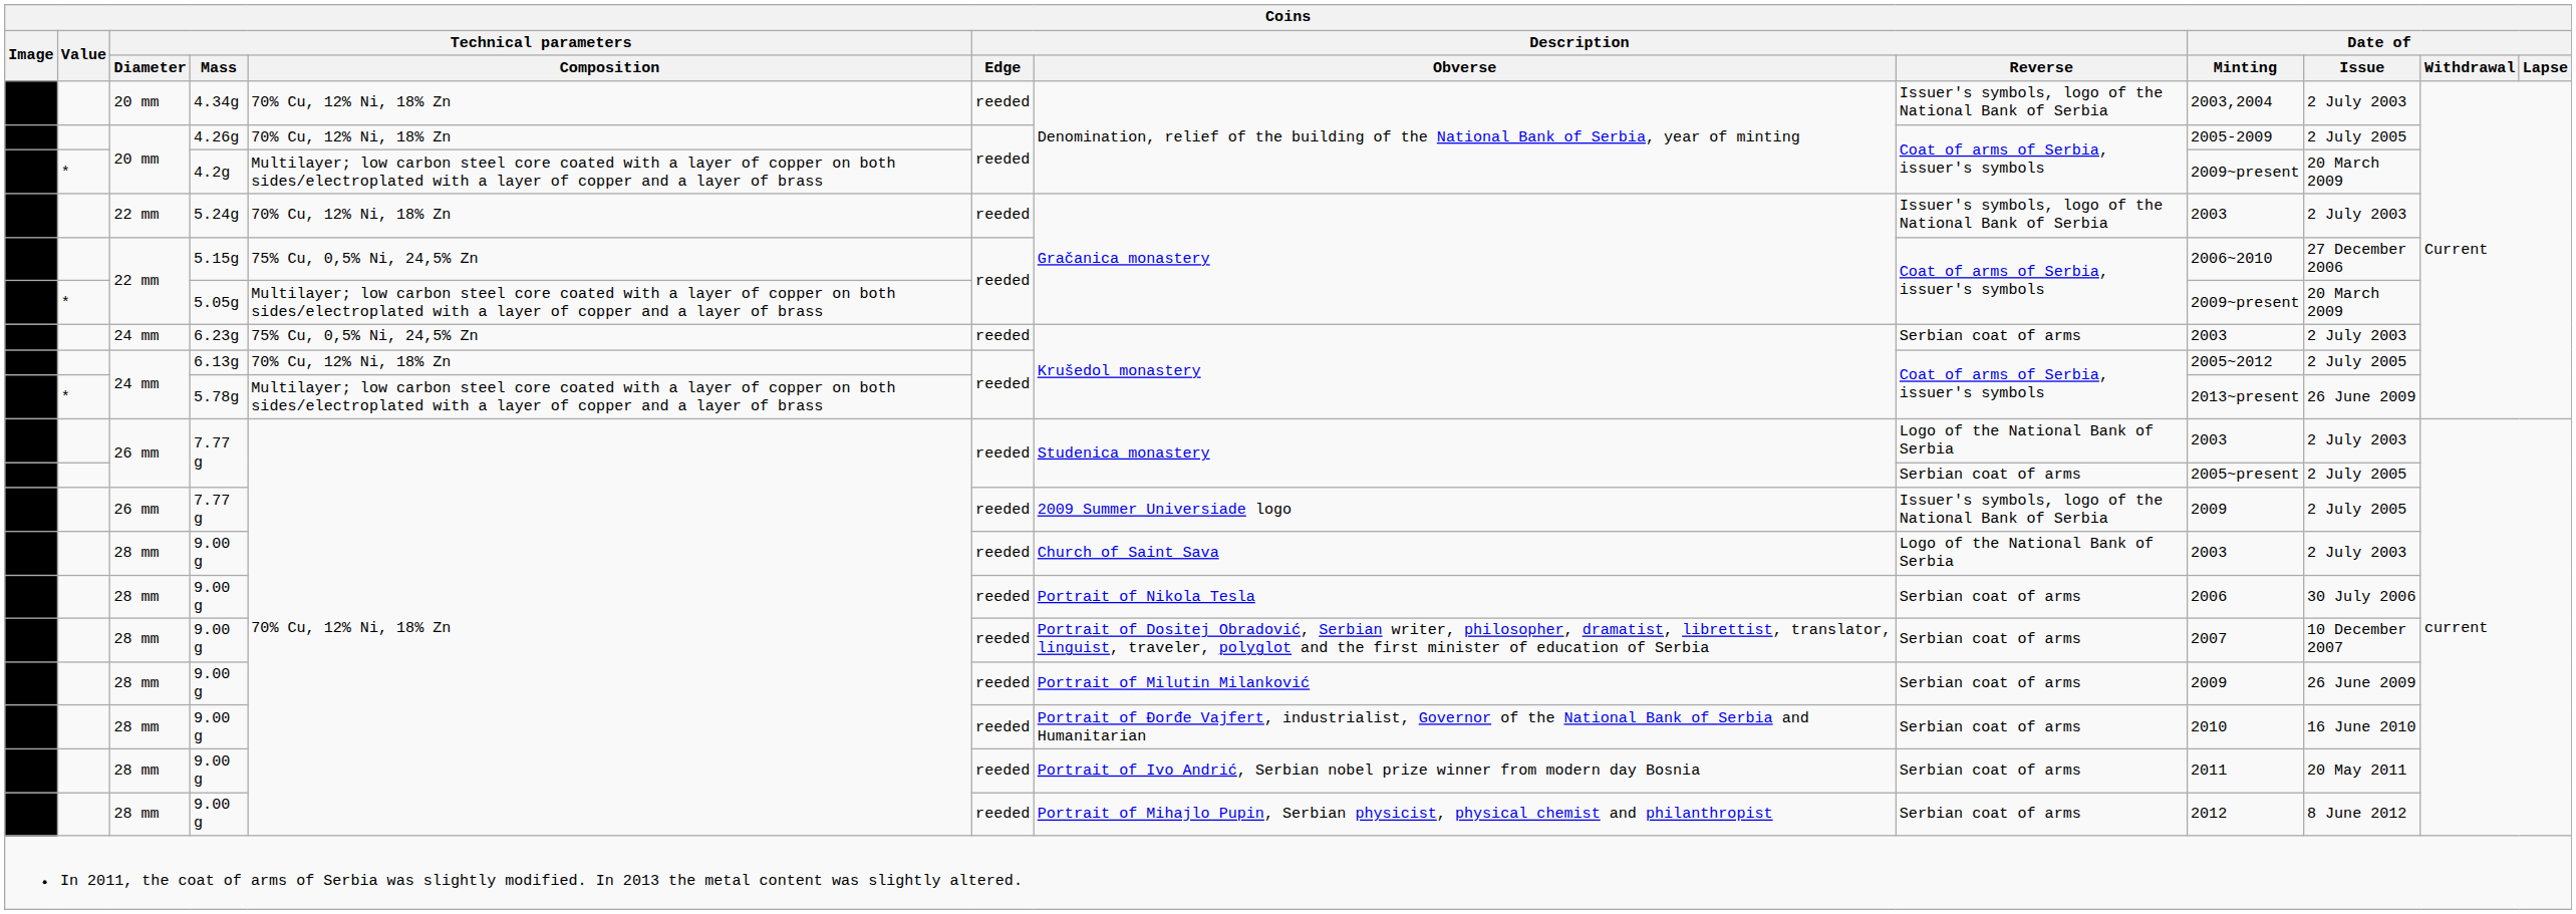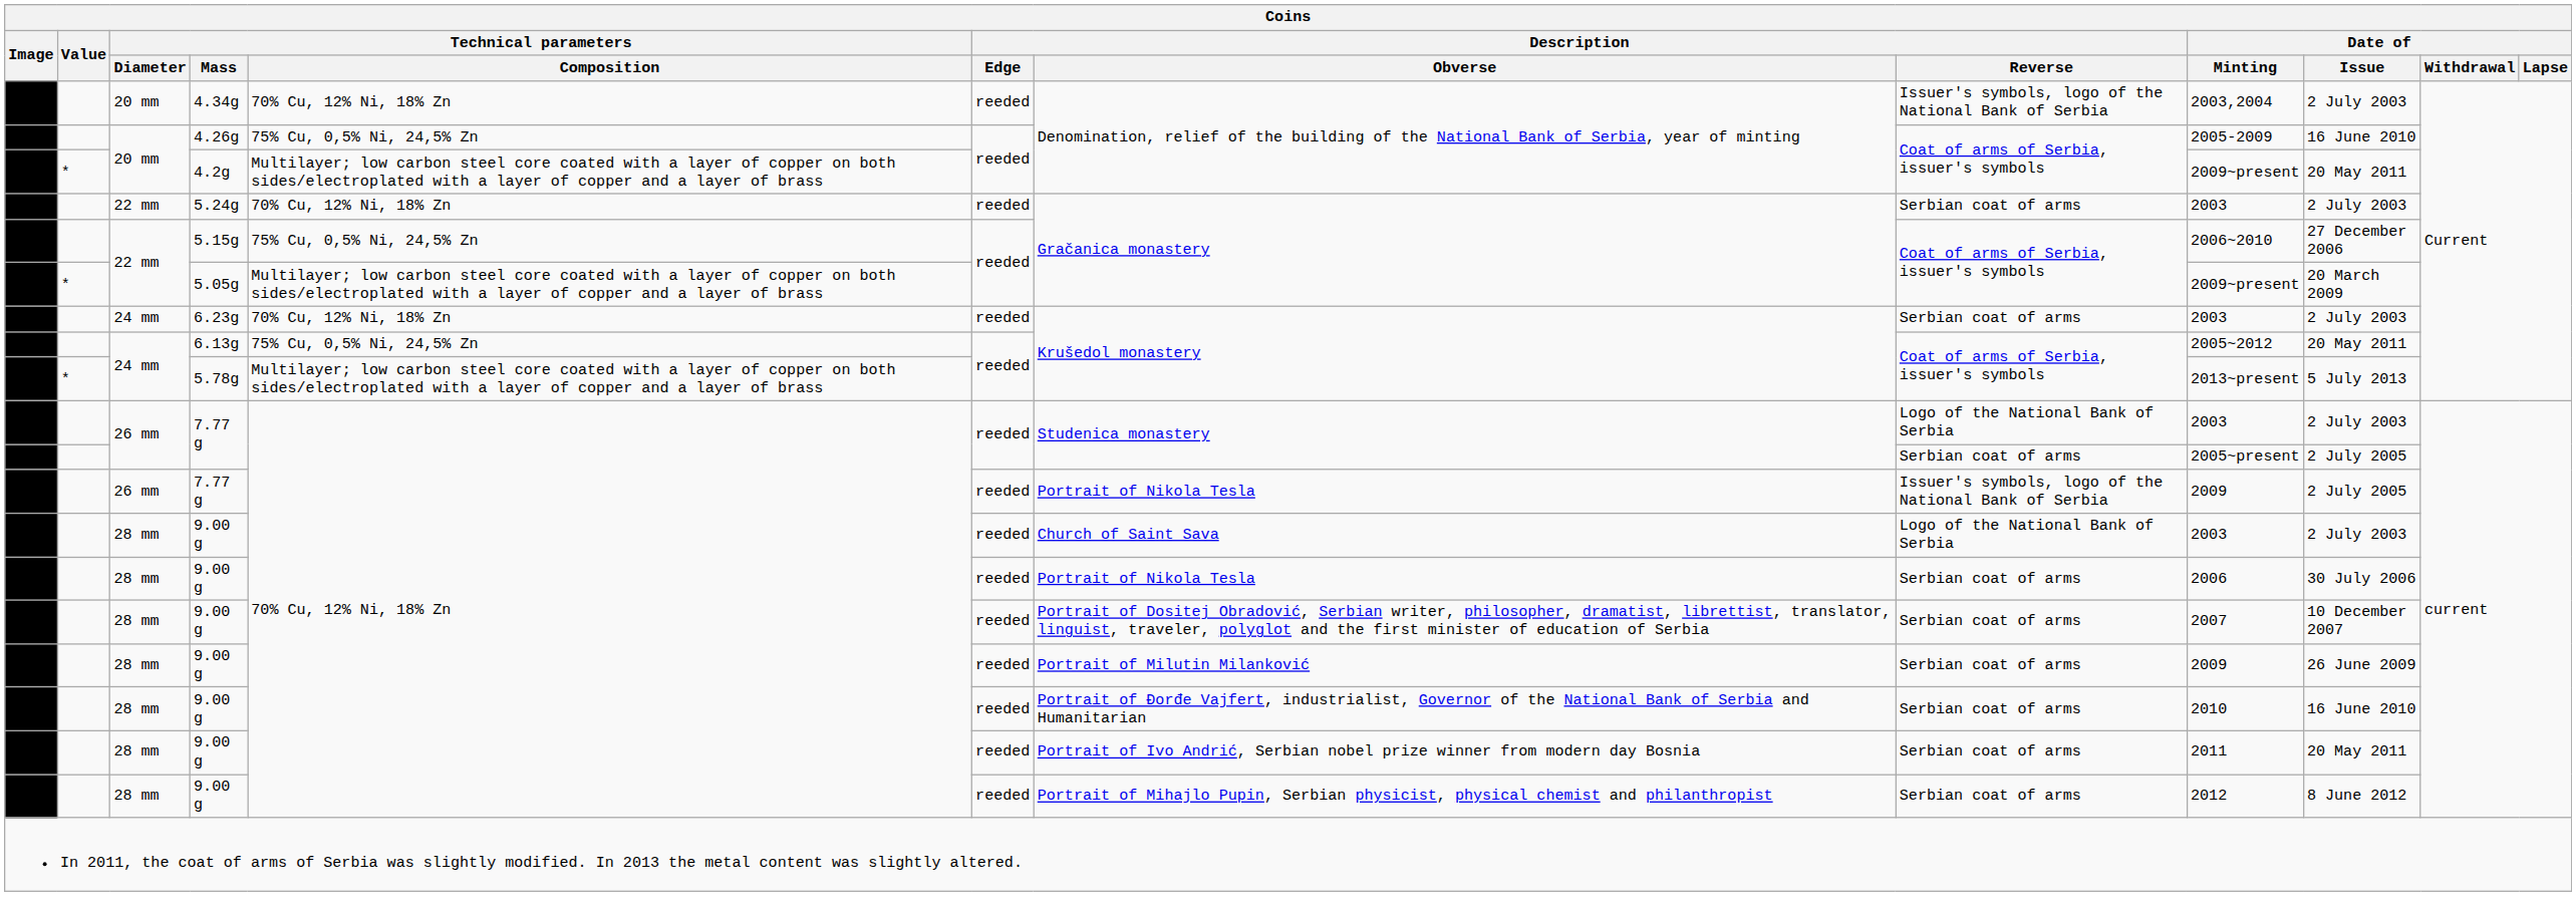4.26g | Coins / Technical parameters / Composition: 70% Cu, 12% Ni, 18% Zn -> 75% Cu, 0,5% Ni, 24,5% Zn
4.26g | Coins / Date of / Issue: 2 July 2005 -> 16 June 2010
4.2g | Coins / Date of / Issue: 20 March 2009 -> 20 May 2011
5.24g | Coins / Description / Reverse: Issuer's symbols, logo of the National Bank of Serbia -> Serbian coat of arms
6.23g | Coins / Technical parameters / Composition: 75% Cu, 0,5% Ni, 24,5% Zn -> 70% Cu, 12% Ni, 18% Zn
6.13g | Coins / Technical parameters / Composition: 70% Cu, 12% Ni, 18% Zn -> 75% Cu, 0,5% Ni, 24,5% Zn
6.13g | Coins / Date of / Issue: 2 July 2005 -> 20 May 2011
5.78g | Coins / Date of / Issue: 26 June 2009 -> 5 July 2013
| / 7.77 g | Coins / Description / Obverse: 2009 Summer Universiade logo -> Portrait of Nikola Tesla
